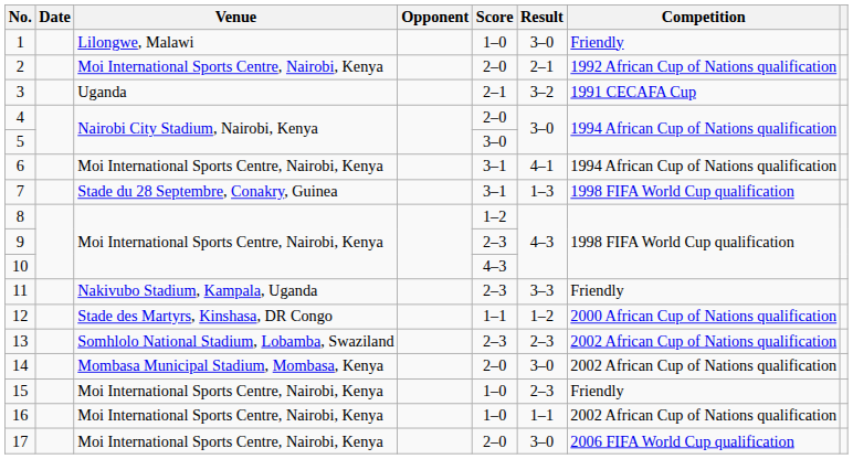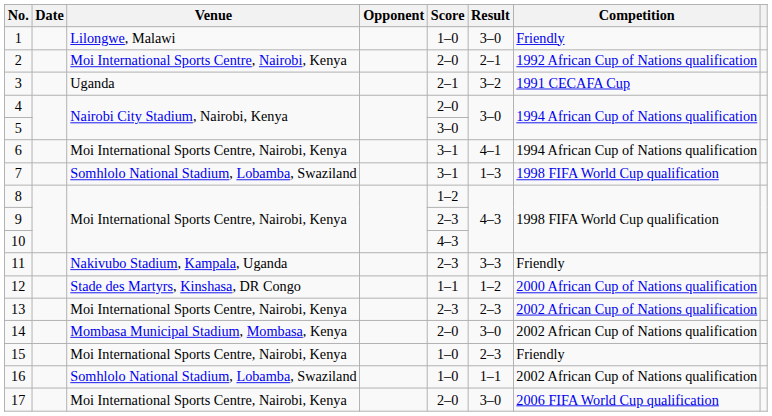7 | Venue: Stade du 28 Septembre, Conakry, Guinea -> Somhlolo National Stadium, Lobamba, Swaziland
13 | Venue: Somhlolo National Stadium, Lobamba, Swaziland -> Moi International Sports Centre, Nairobi, Kenya
16 | Venue: Moi International Sports Centre, Nairobi, Kenya -> Somhlolo National Stadium, Lobamba, Swaziland
